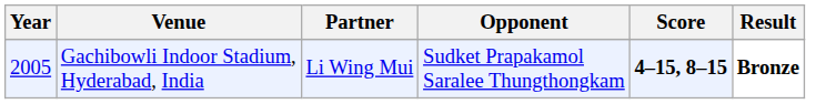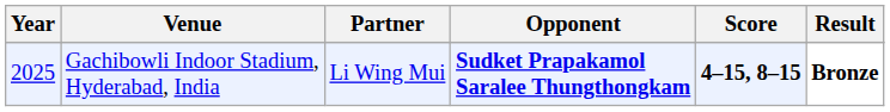Gachibowli Indoor Stadium, Hyderabad, India | Year: 2005 -> 2025
Gachibowli Indoor Stadium, Hyderabad, India | Opponent: normal -> bold
